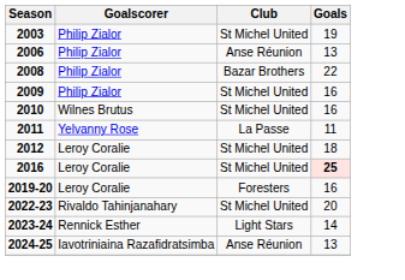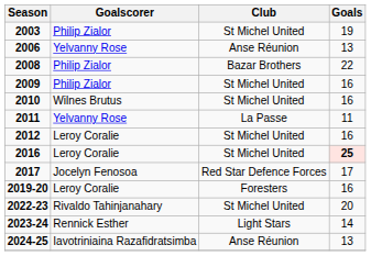2006 | Goalscorer: Philip Zialor -> Yelvanny Rose
2012 | Goals: 18 -> 16
+ row: 2017 | Jocelyn Fenosoa | Red Star Defence Forces | 17
